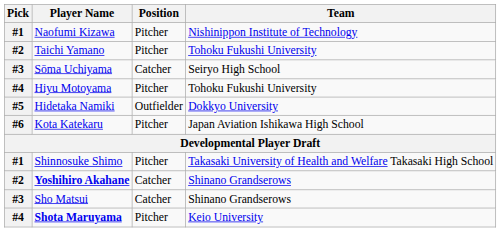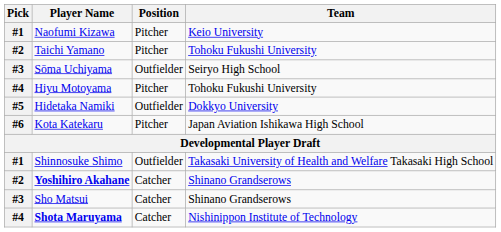Naofumi Kizawa | Team: Nishinippon Institute of Technology -> Keio University
Sōma Uchiyama | Position: Catcher -> Outfielder
Shinnosuke Shimo | Position: Pitcher -> Outfielder
Shota Maruyama | Position: Pitcher -> Catcher
Shota Maruyama | Team: Keio University -> Nishinippon Institute of Technology
